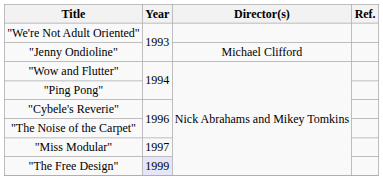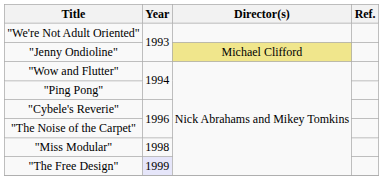"Jenny Ondioline" | Director(s): no background -> khaki background
"Miss Modular" | Year: 1997 -> 1998
